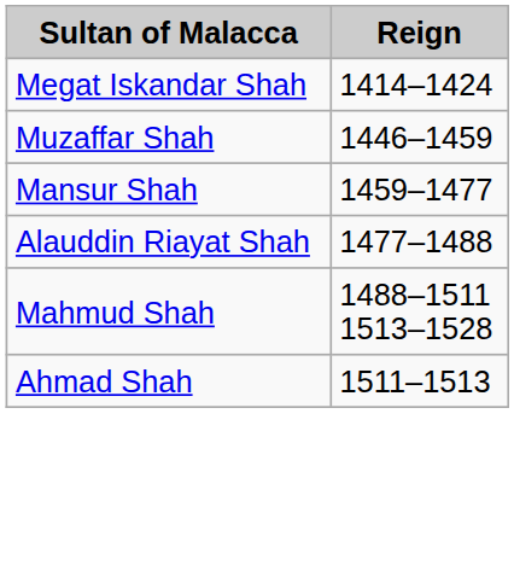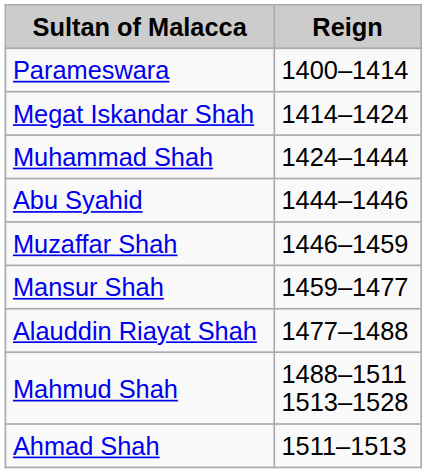+ row: Parameswara | 1400–1414
+ row: Muhammad Shah | 1424–1444
+ row: Abu Syahid | 1444–1446
